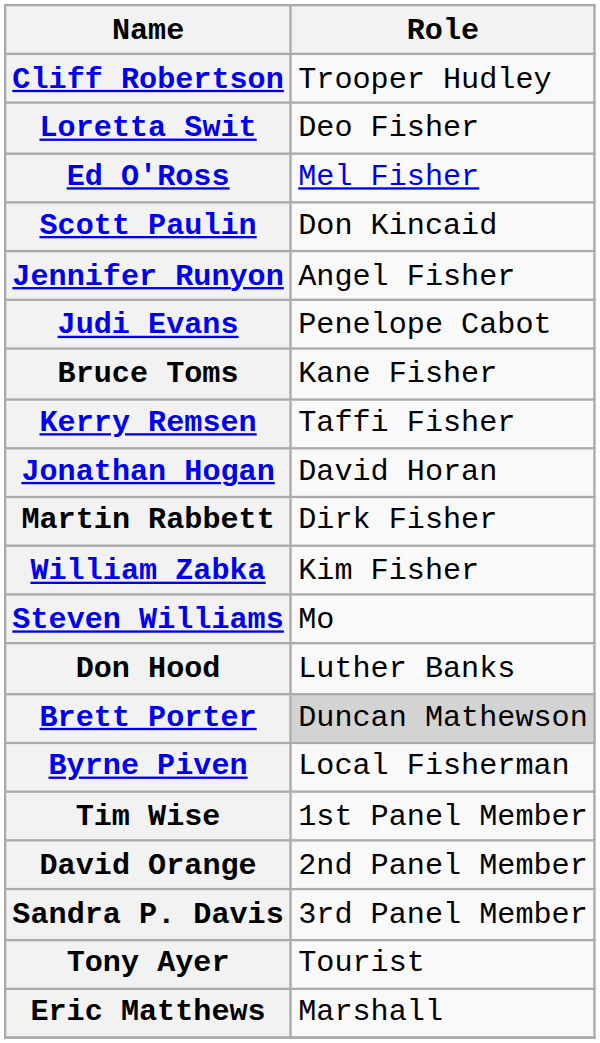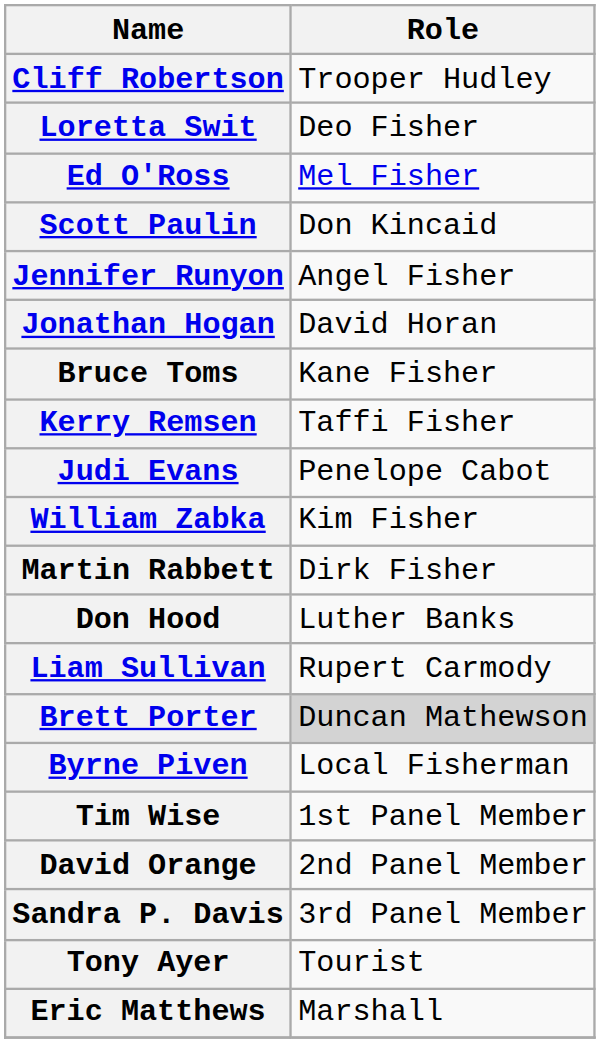rows swapped: Judi Evans <-> Jonathan Hogan
rows swapped: Martin Rabbett <-> William Zabka
- row: Steven Williams | Mo
+ row: Liam Sullivan | Rupert Carmody
